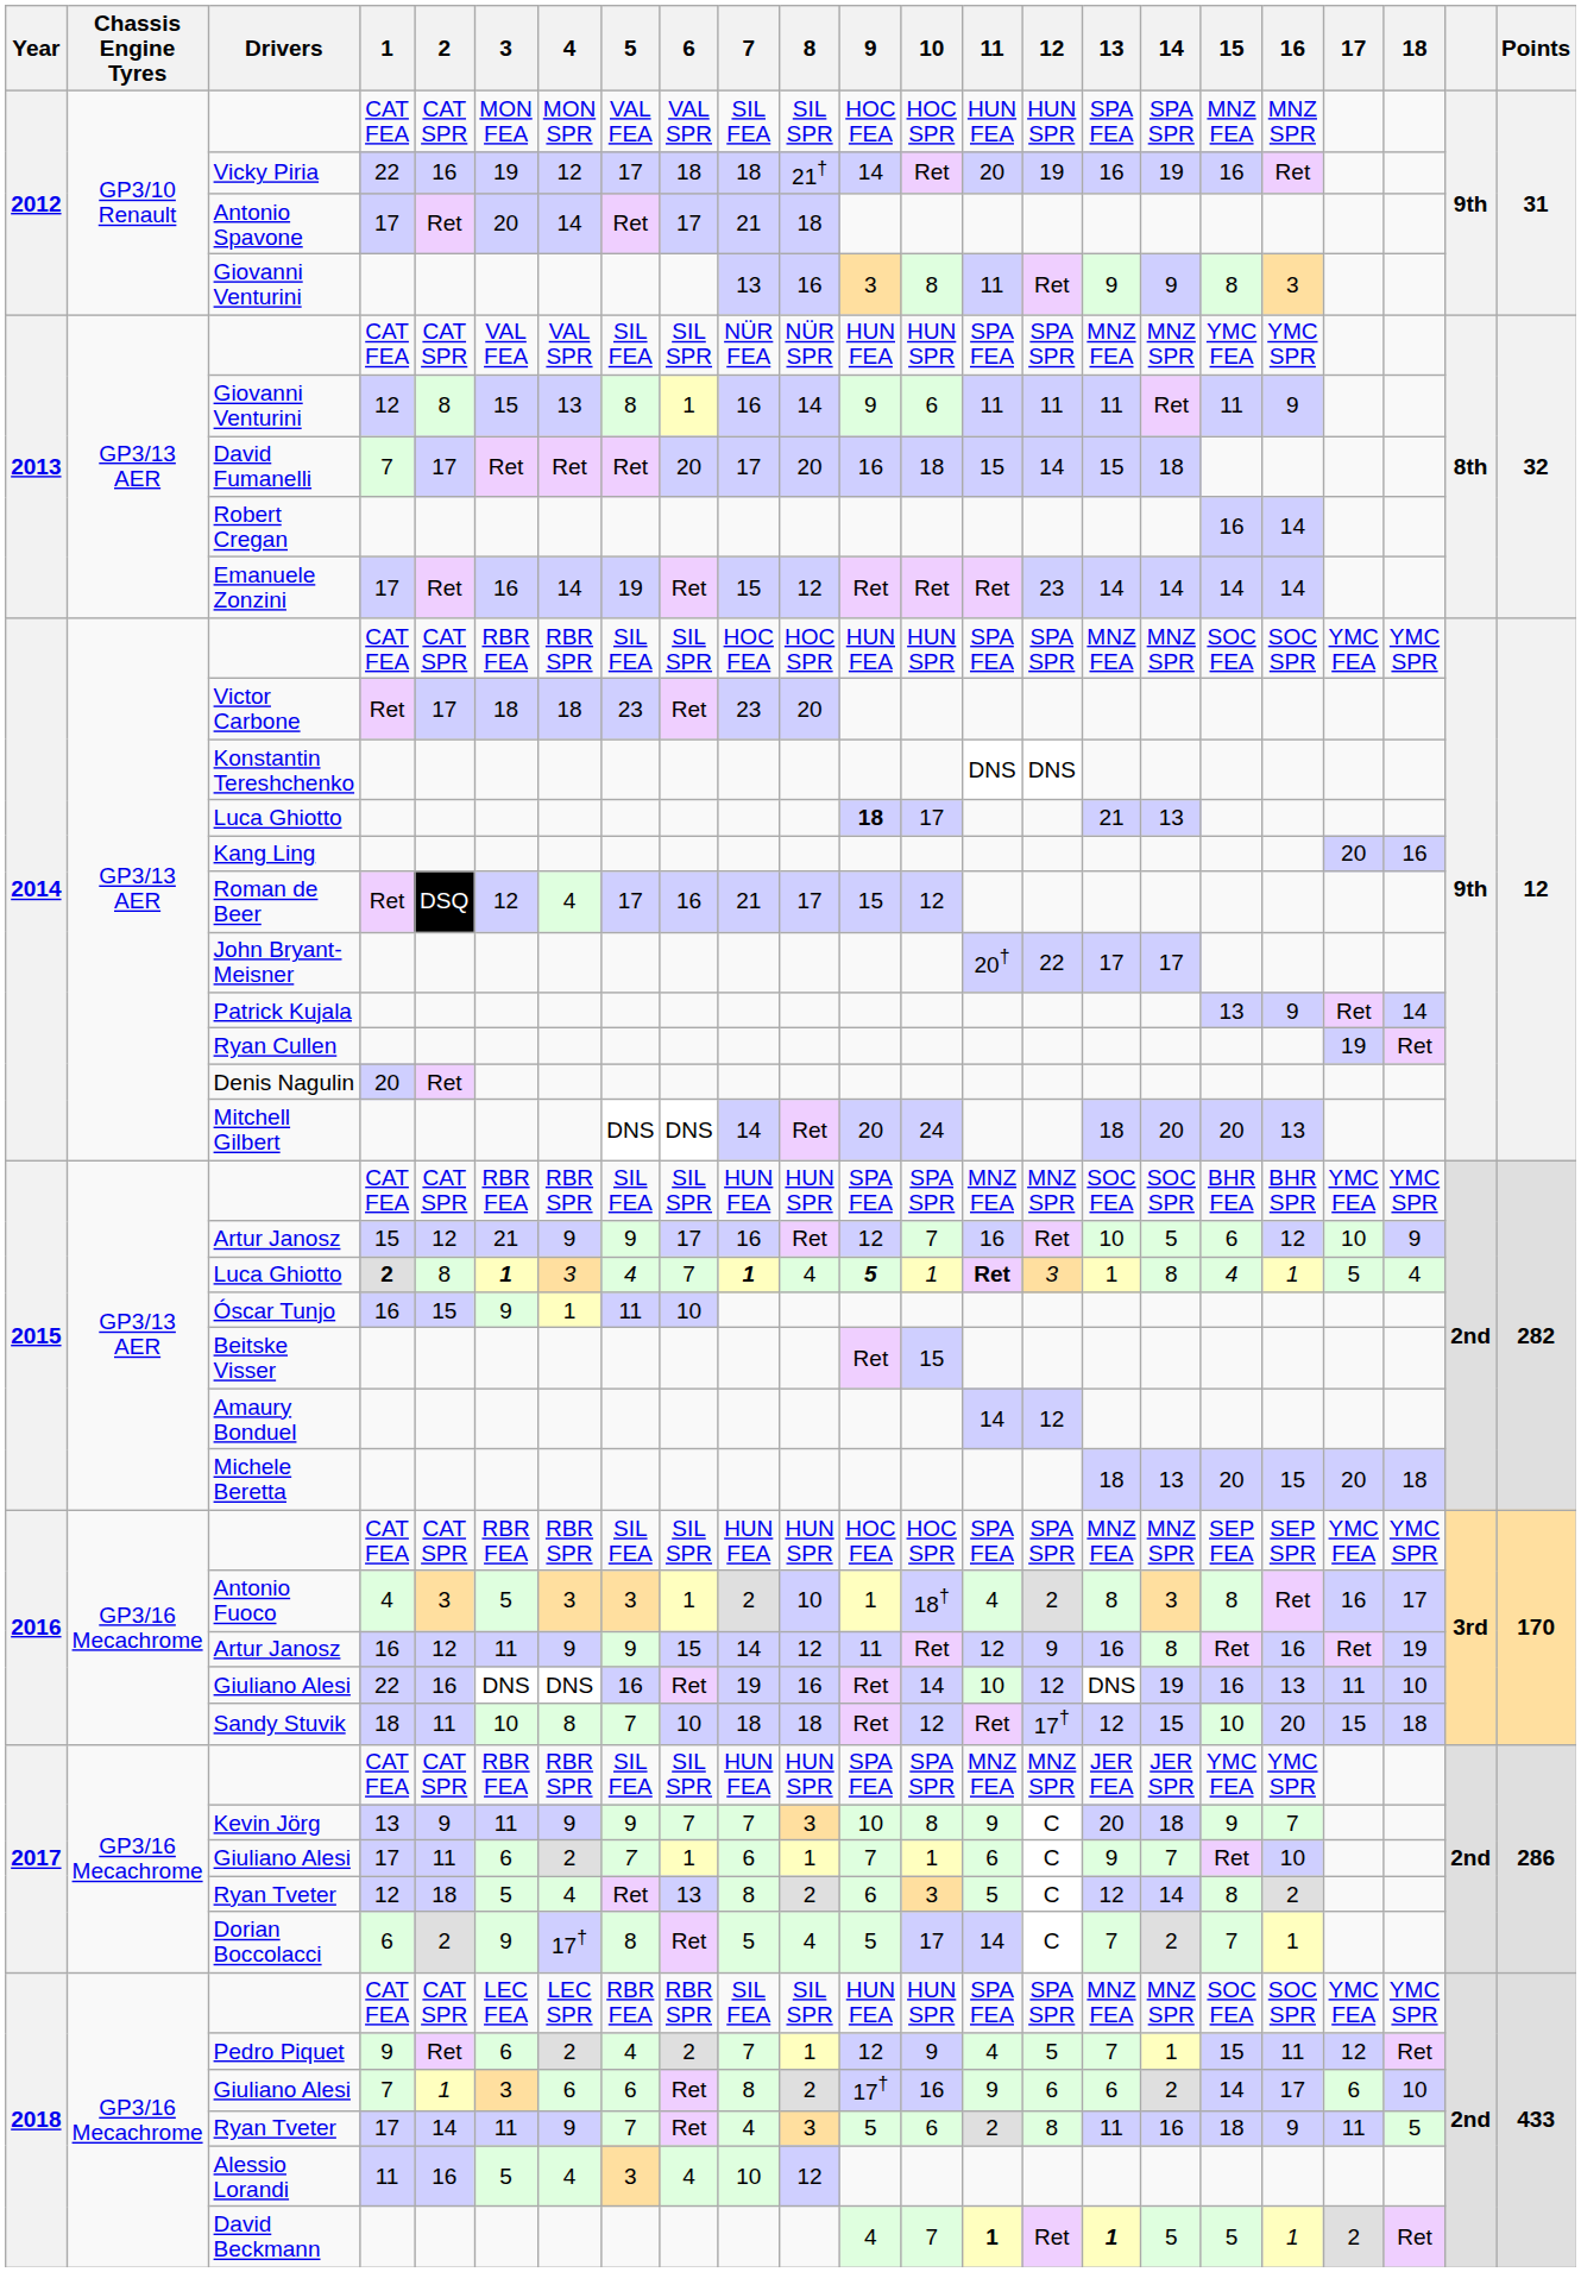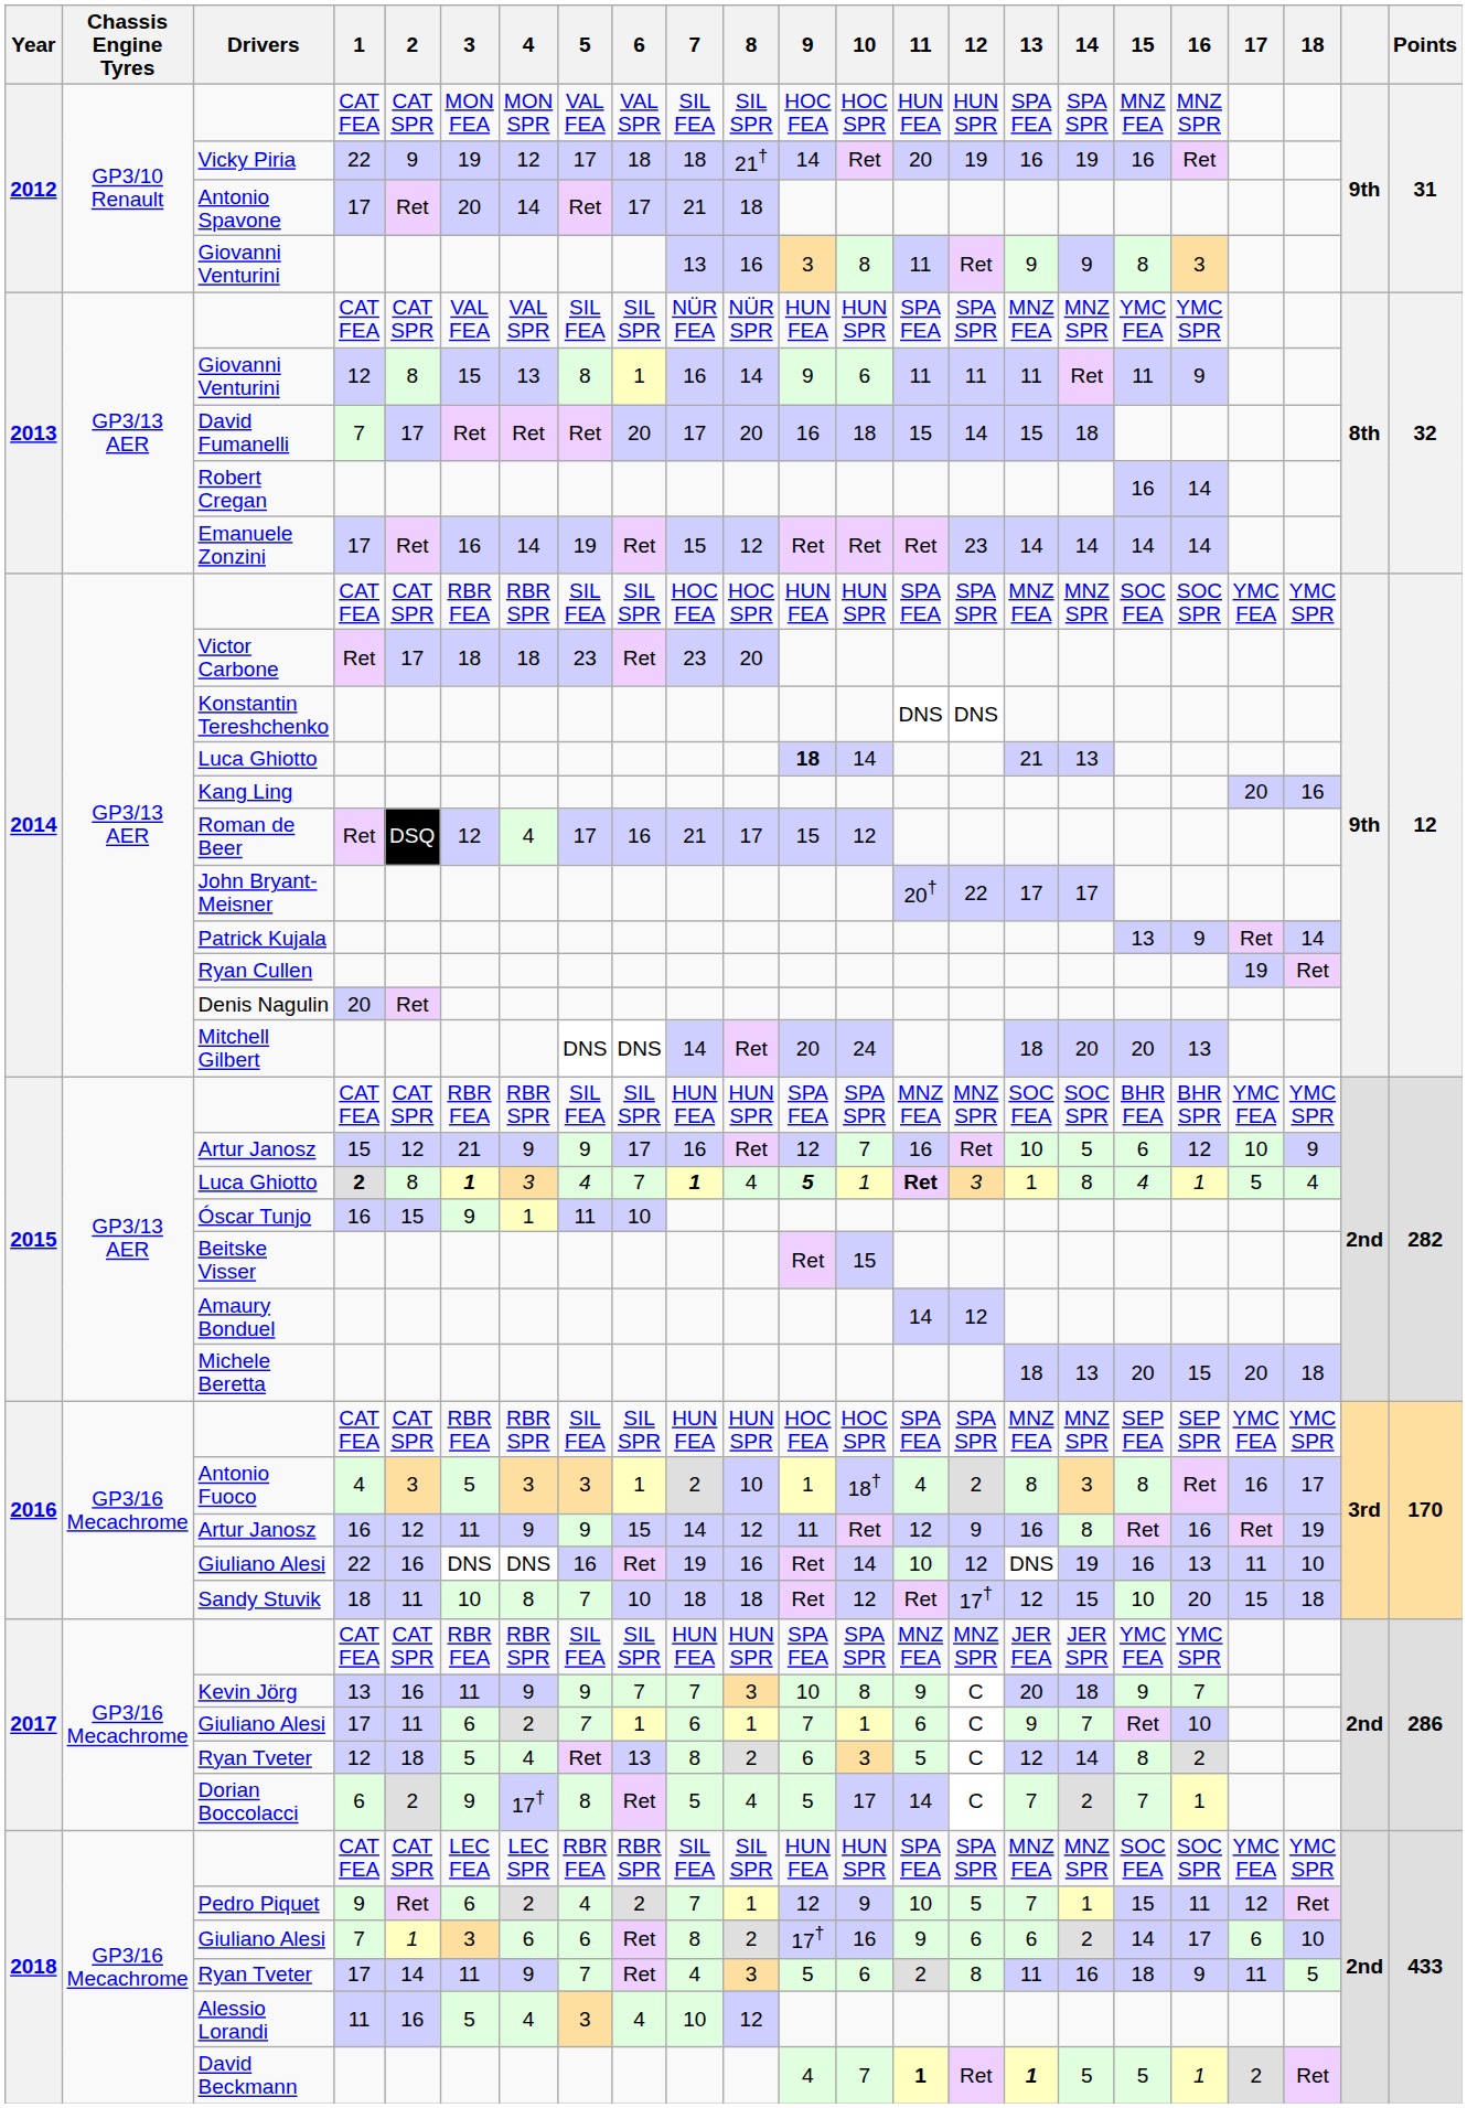Vicky Piria | 2: 16 -> 9
2014 / Luca Ghiotto | 10: 17 -> 14
Kevin Jörg | 2: 9 -> 16
Pedro Piquet | 11: 4 -> 10
